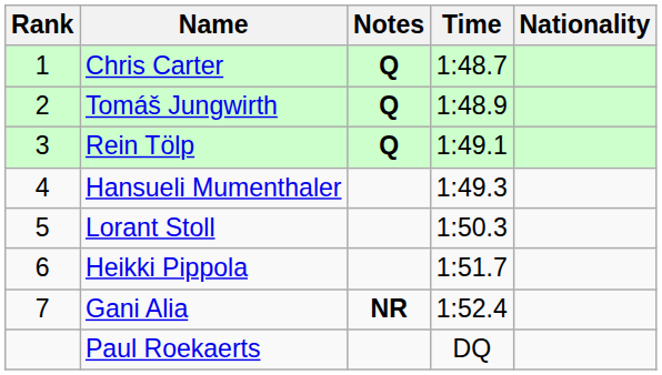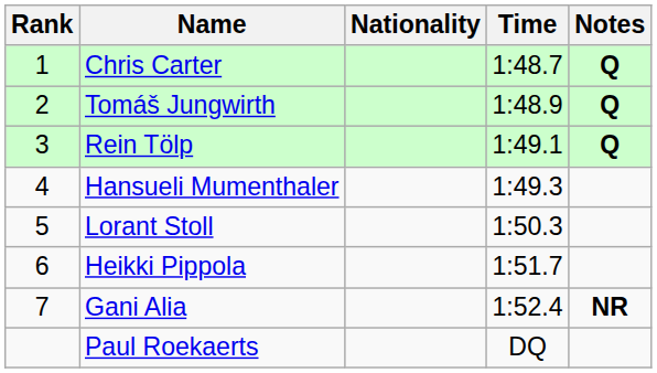columns swapped: Nationality <-> Notes
